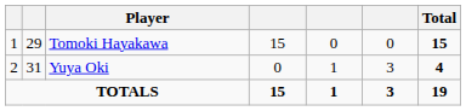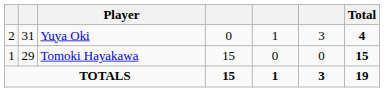rows swapped: Tomoki Hayakawa <-> Yuya Oki
